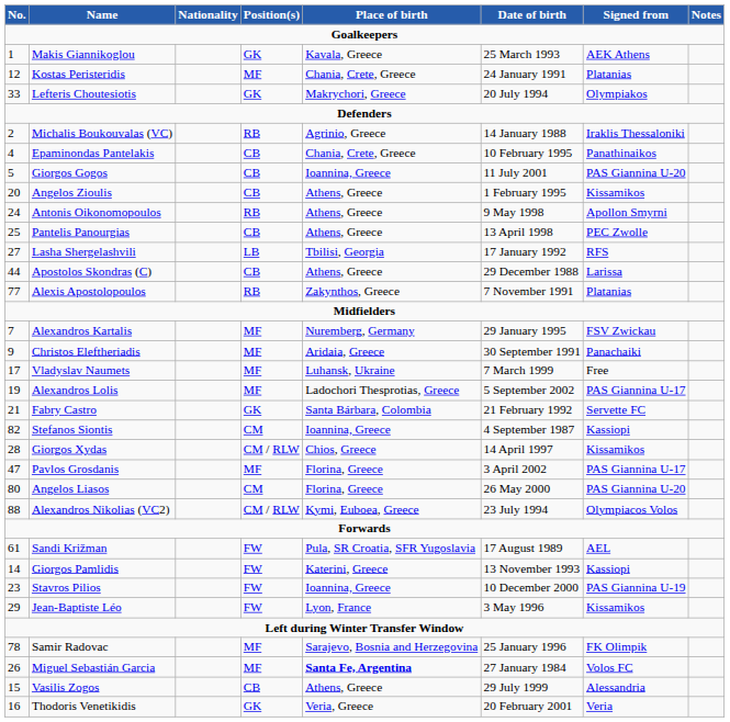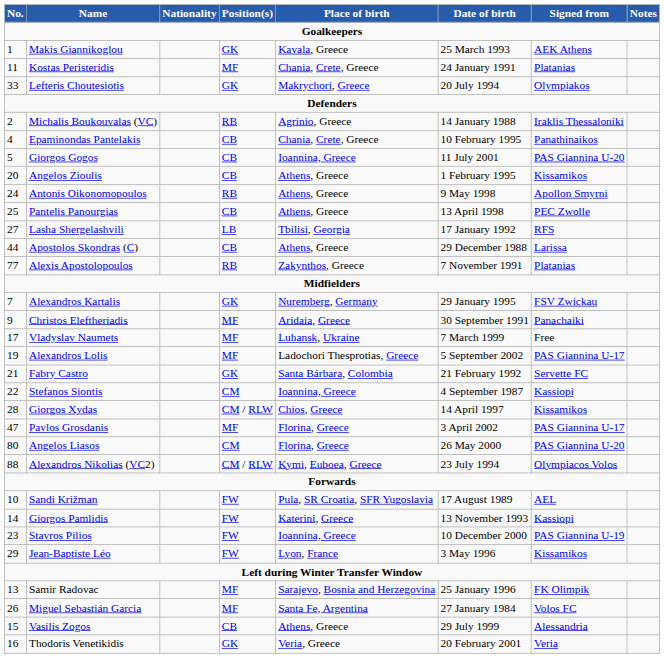Kostas Peristeridis | No.: 12 -> 11
Alexandros Kartalis | Position(s): MF -> GK
Stefanos Siontis | No.: 82 -> 22
Sandi Križman | No.: 61 -> 10
Samir Radovac | No.: 78 -> 13
Miguel Sebastián Garcia | Place of birth: bold -> normal
